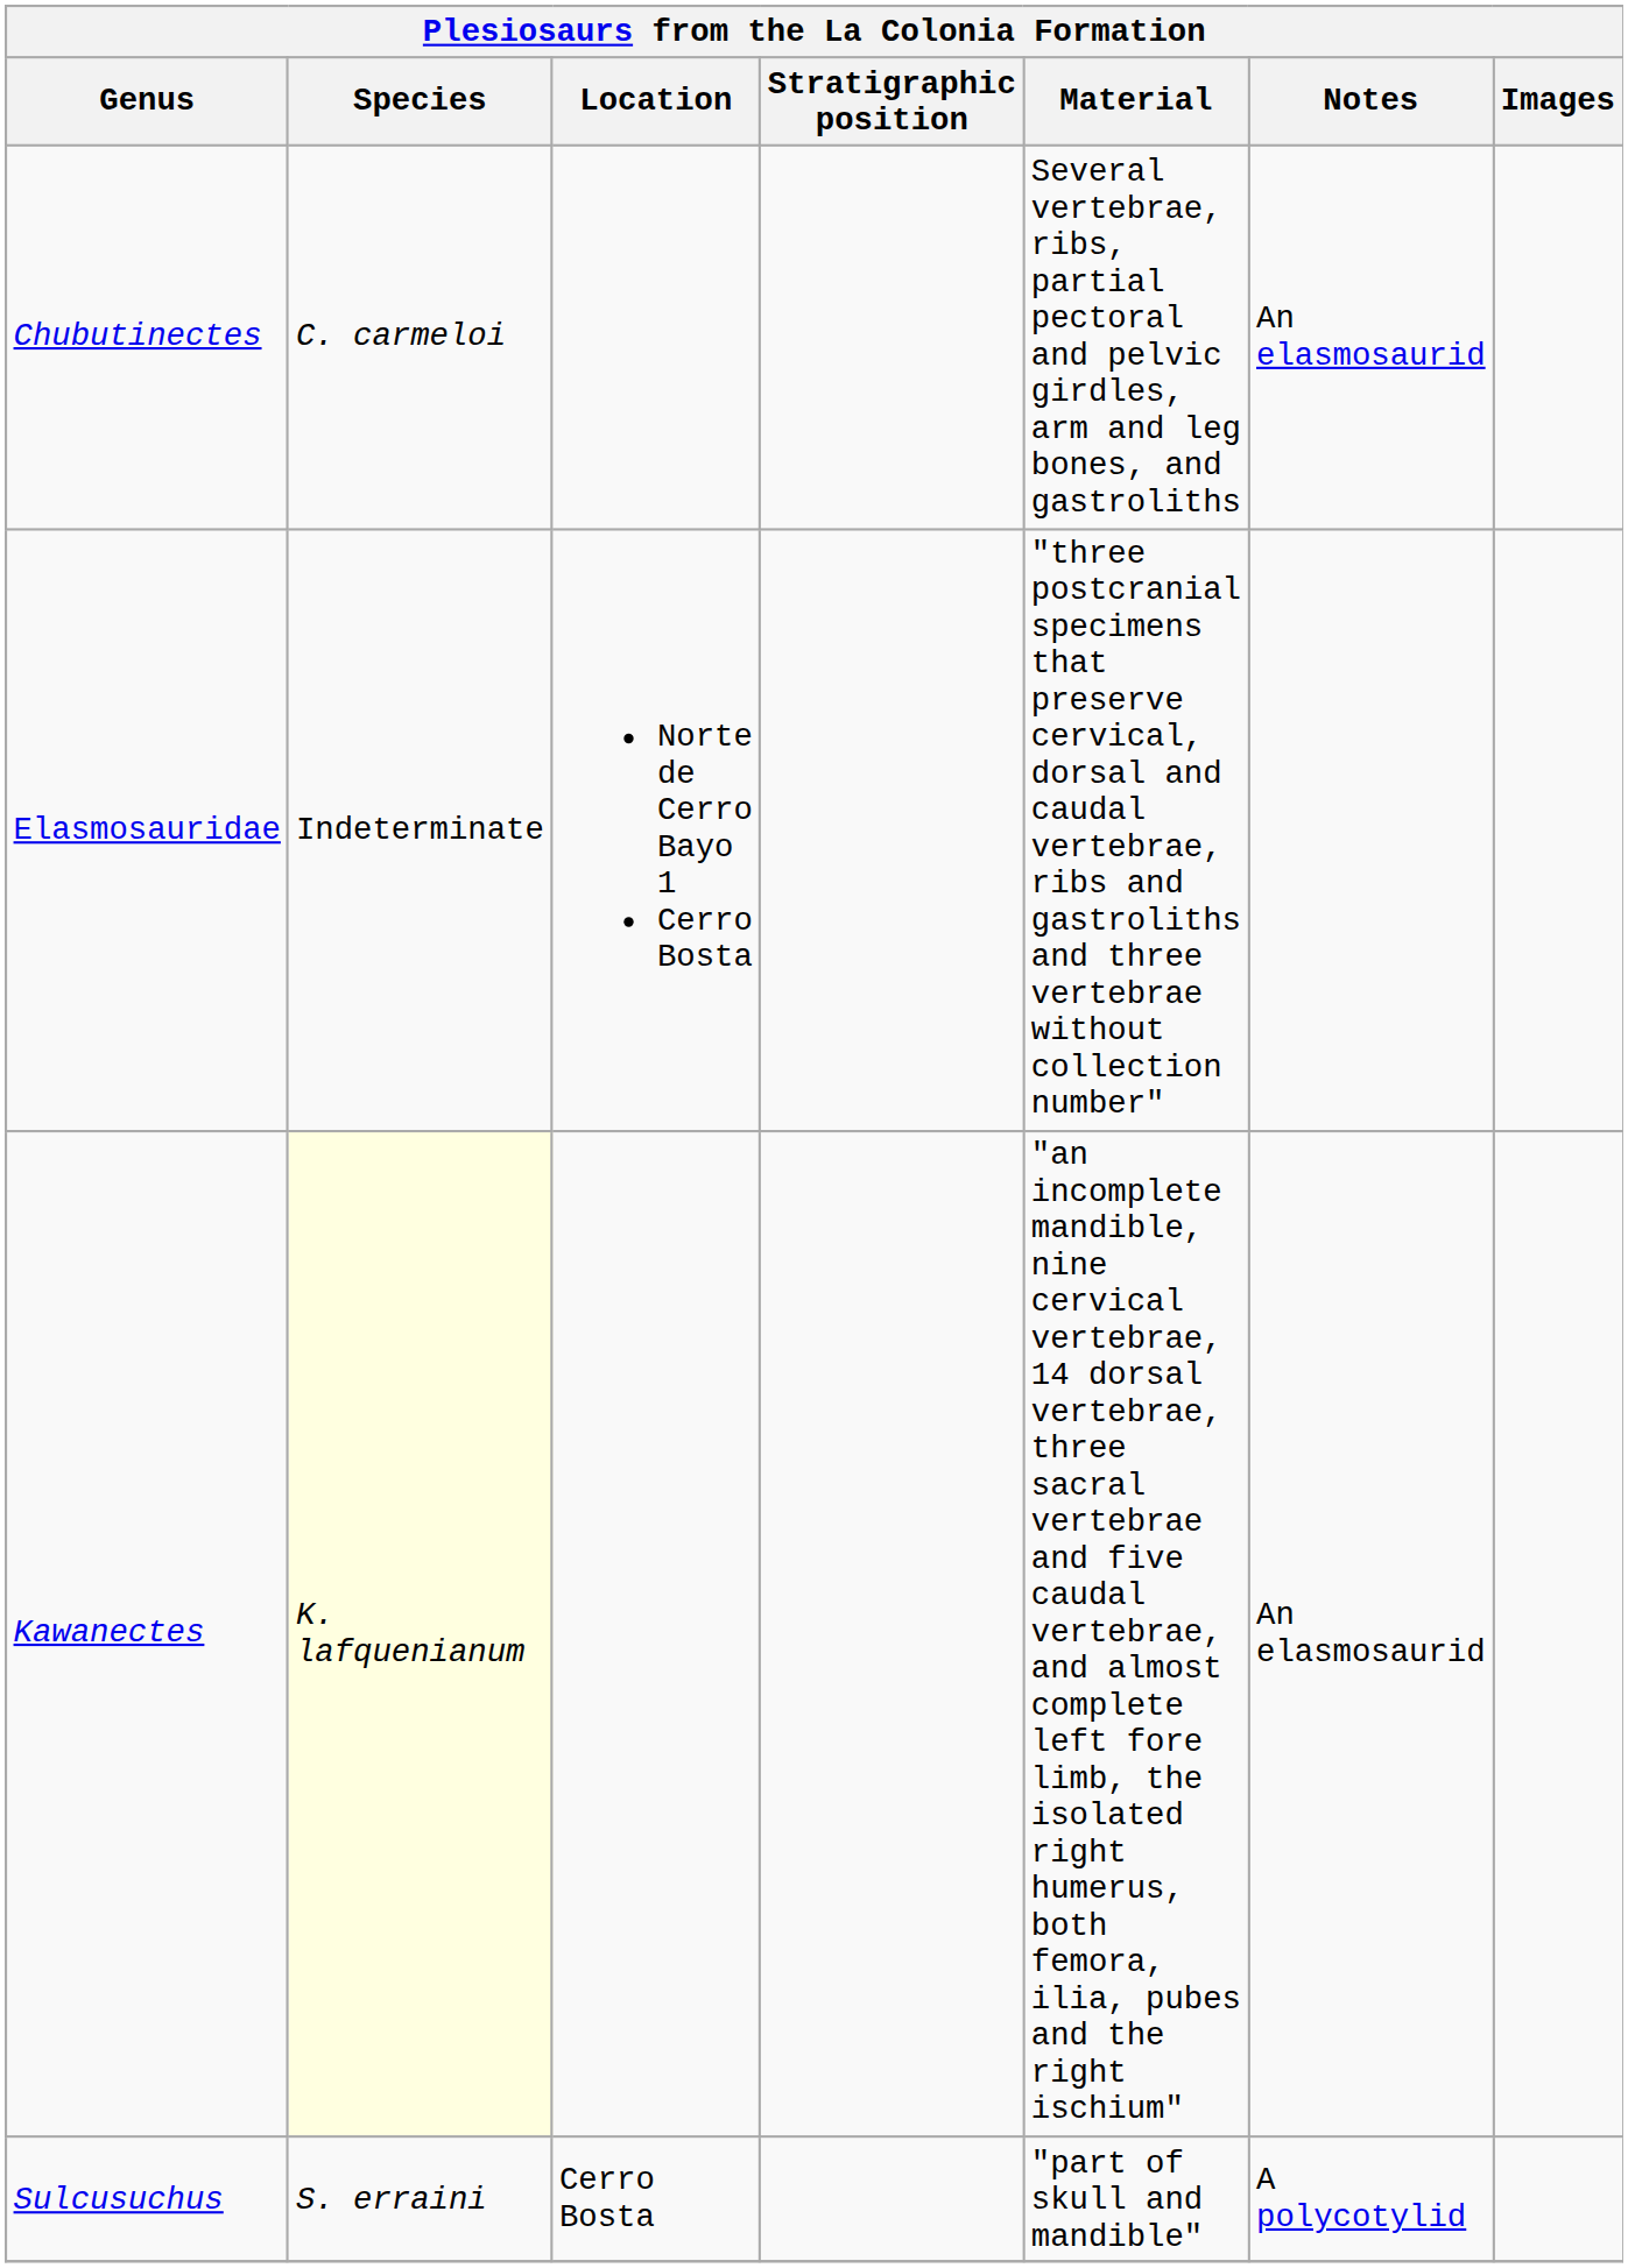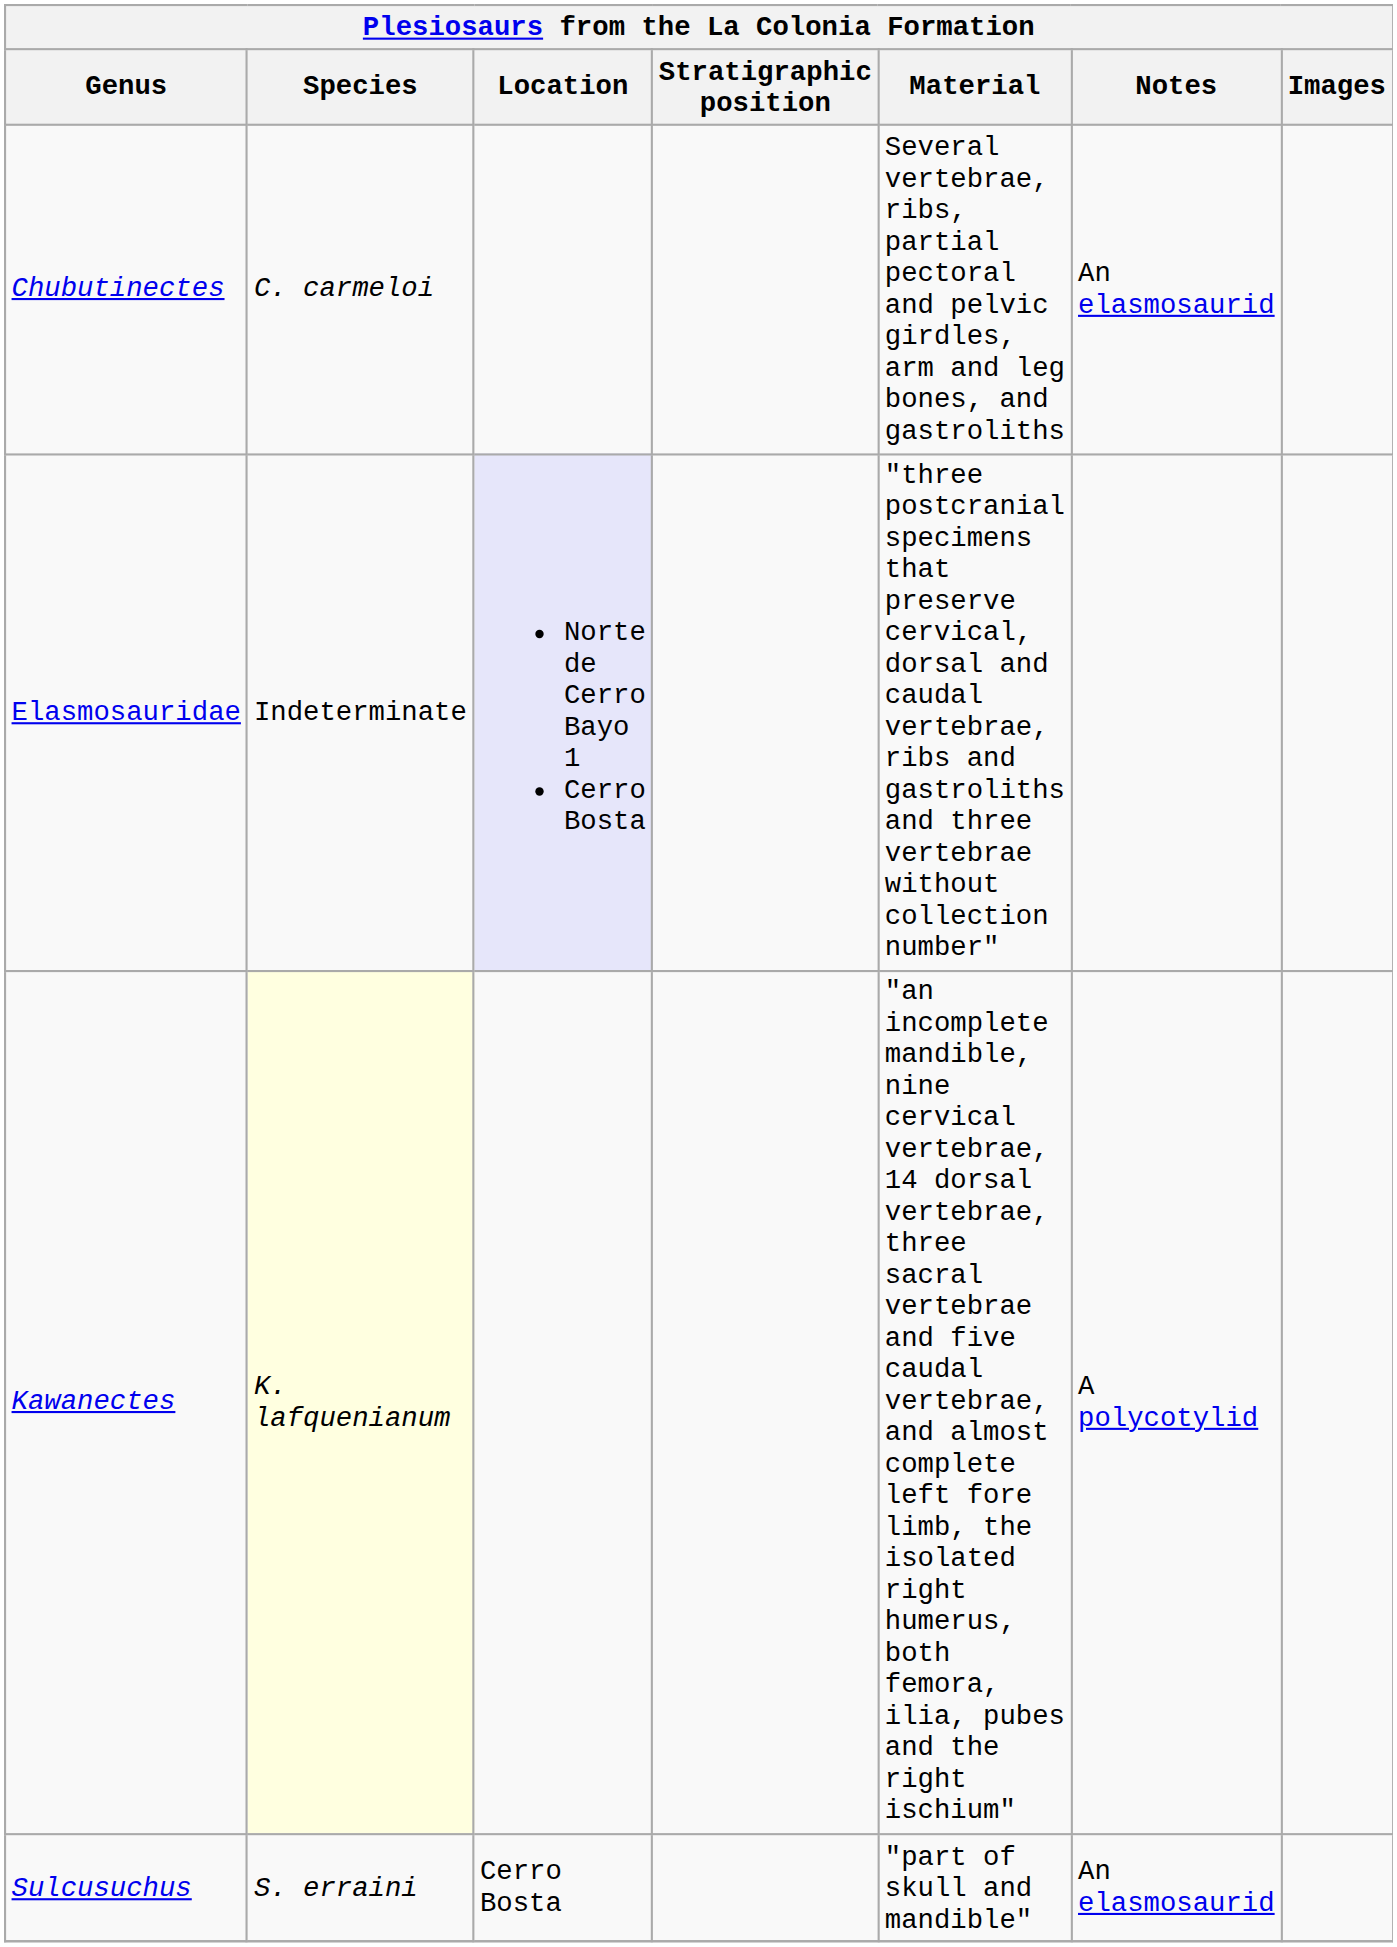Elasmosauridae | Location: no background -> lavender background
Kawanectes | Notes: An elasmosaurid -> A polycotylid
Sulcusuchus | Notes: A polycotylid -> An elasmosaurid
